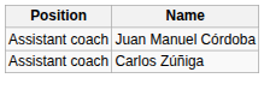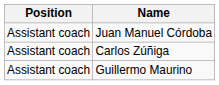+ row: Assistant coach | Guillermo Maurino
